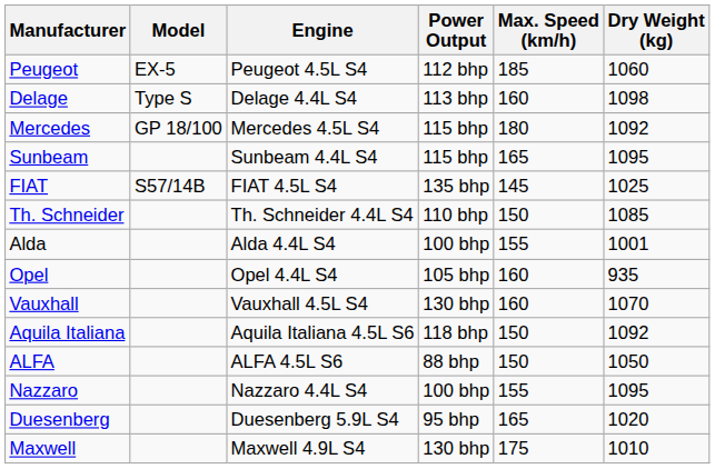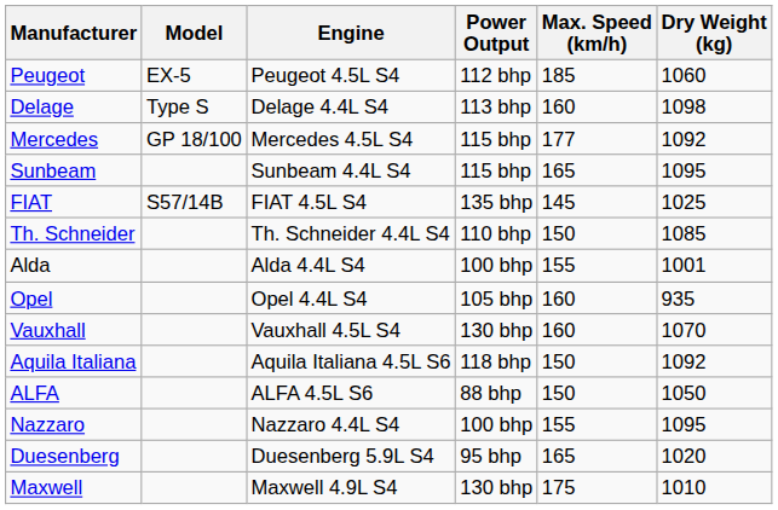Mercedes | Max. Speed (km/h): 180 -> 177
